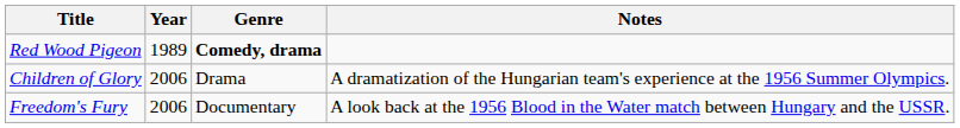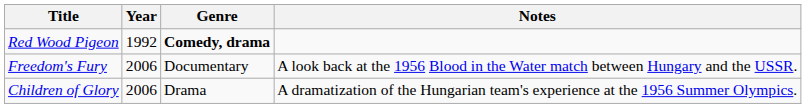Red Wood Pigeon | Year: 1989 -> 1992
rows swapped: Freedom's Fury <-> Children of Glory
